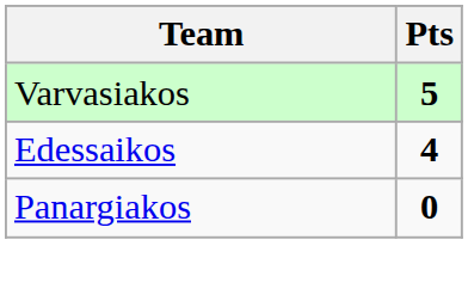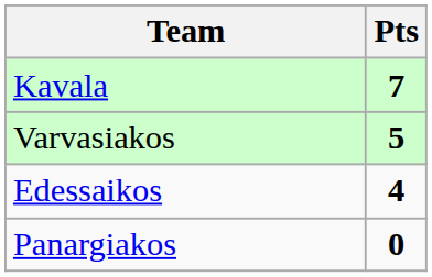+ row: Kavala | 7
